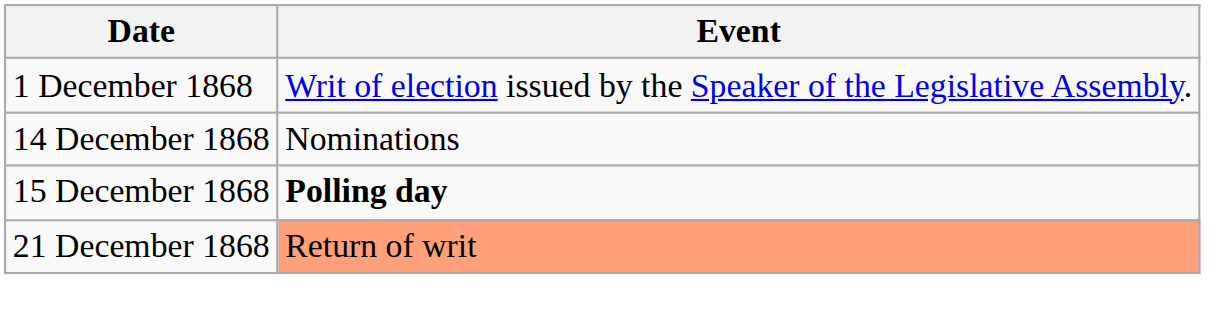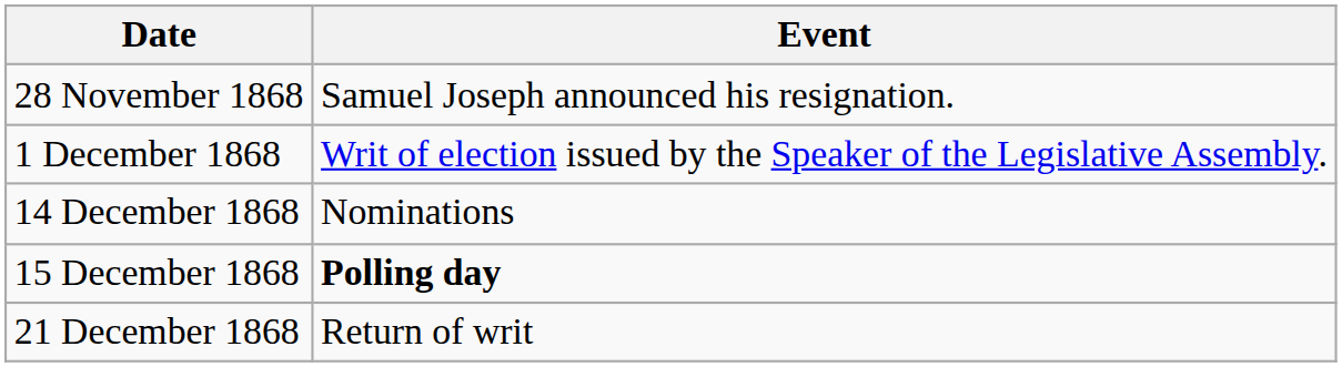+ row: 28 November 1868 | Samuel Joseph announced his resignation.
21 December 1868 | Event: lightsalmon background -> no background
